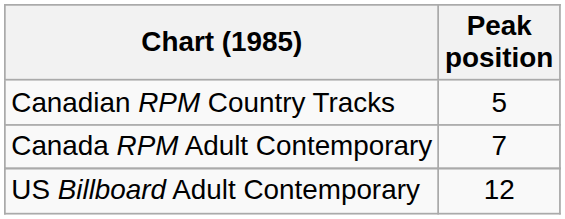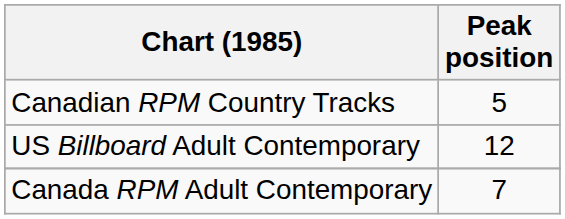rows swapped: Canada RPM Adult Contemporary <-> US Billboard Adult Contemporary
